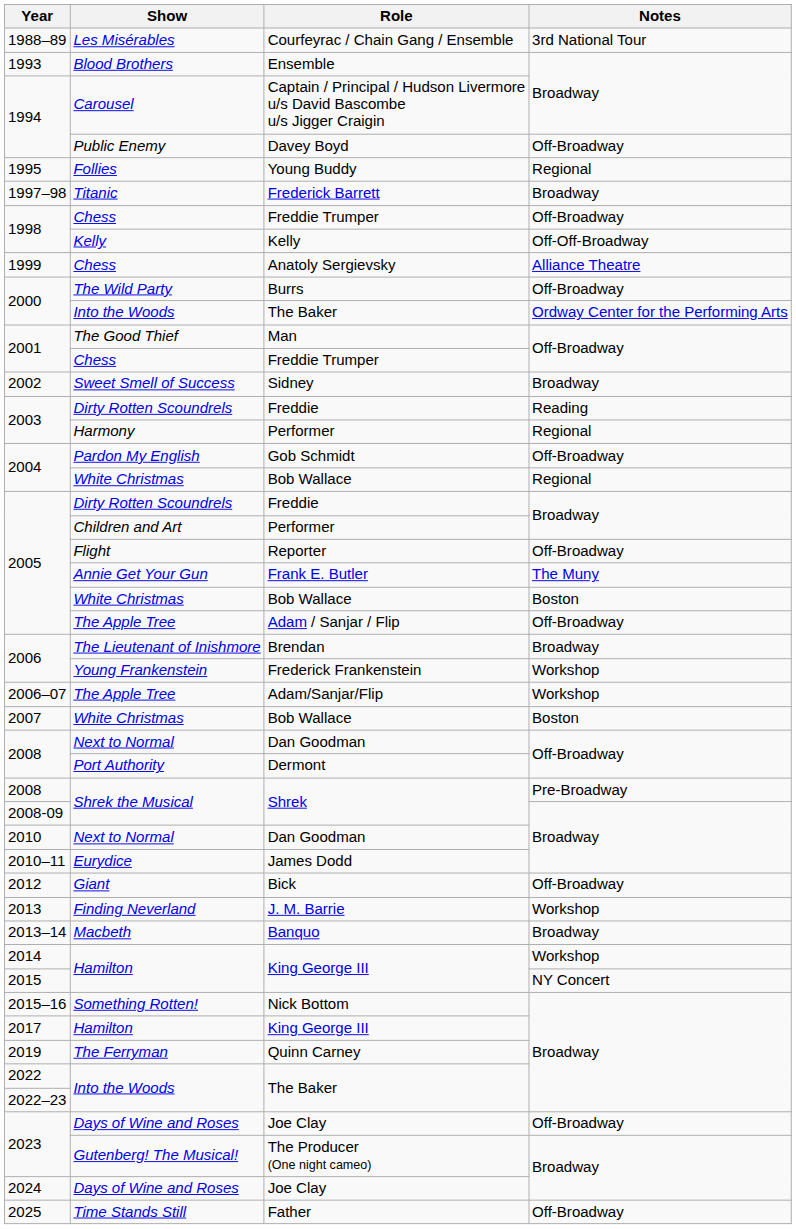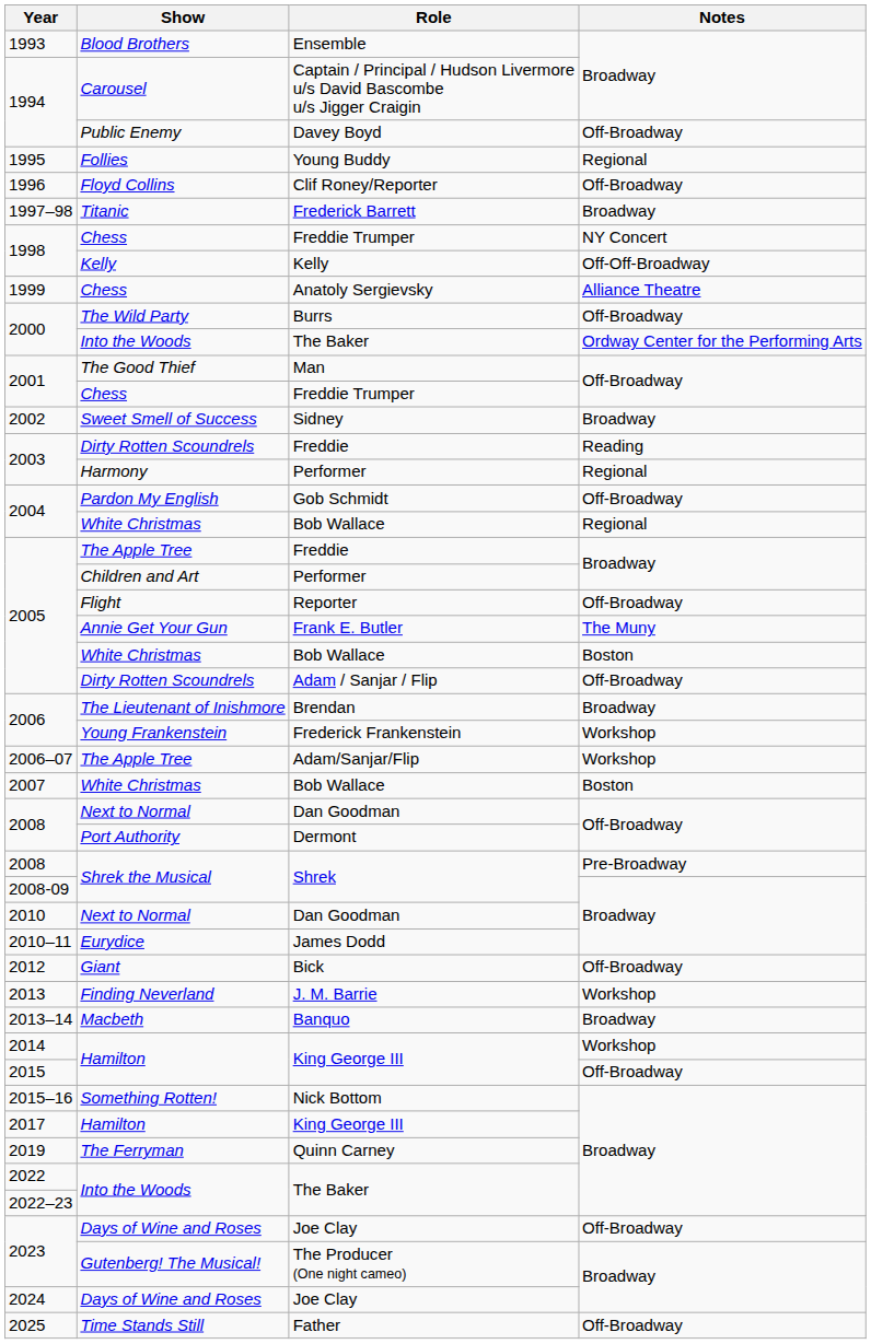- row: 1988–89 | Les Misérables | Courfeyrac / Chain Gang / Ensemble | 3rd National Tour
+ row: 1996 | Floyd Collins | Clif Roney/Reporter | Off-Broadway
1998 / Freddie Trumper | Notes: Off-Broadway -> NY Concert
2005 / Freddie | Show: Dirty Rotten Scoundrels -> The Apple Tree
Adam / Sanjar / Flip | Show: The Apple Tree -> Dirty Rotten Scoundrels
2015 / King George III | Notes: NY Concert -> Off-Broadway
